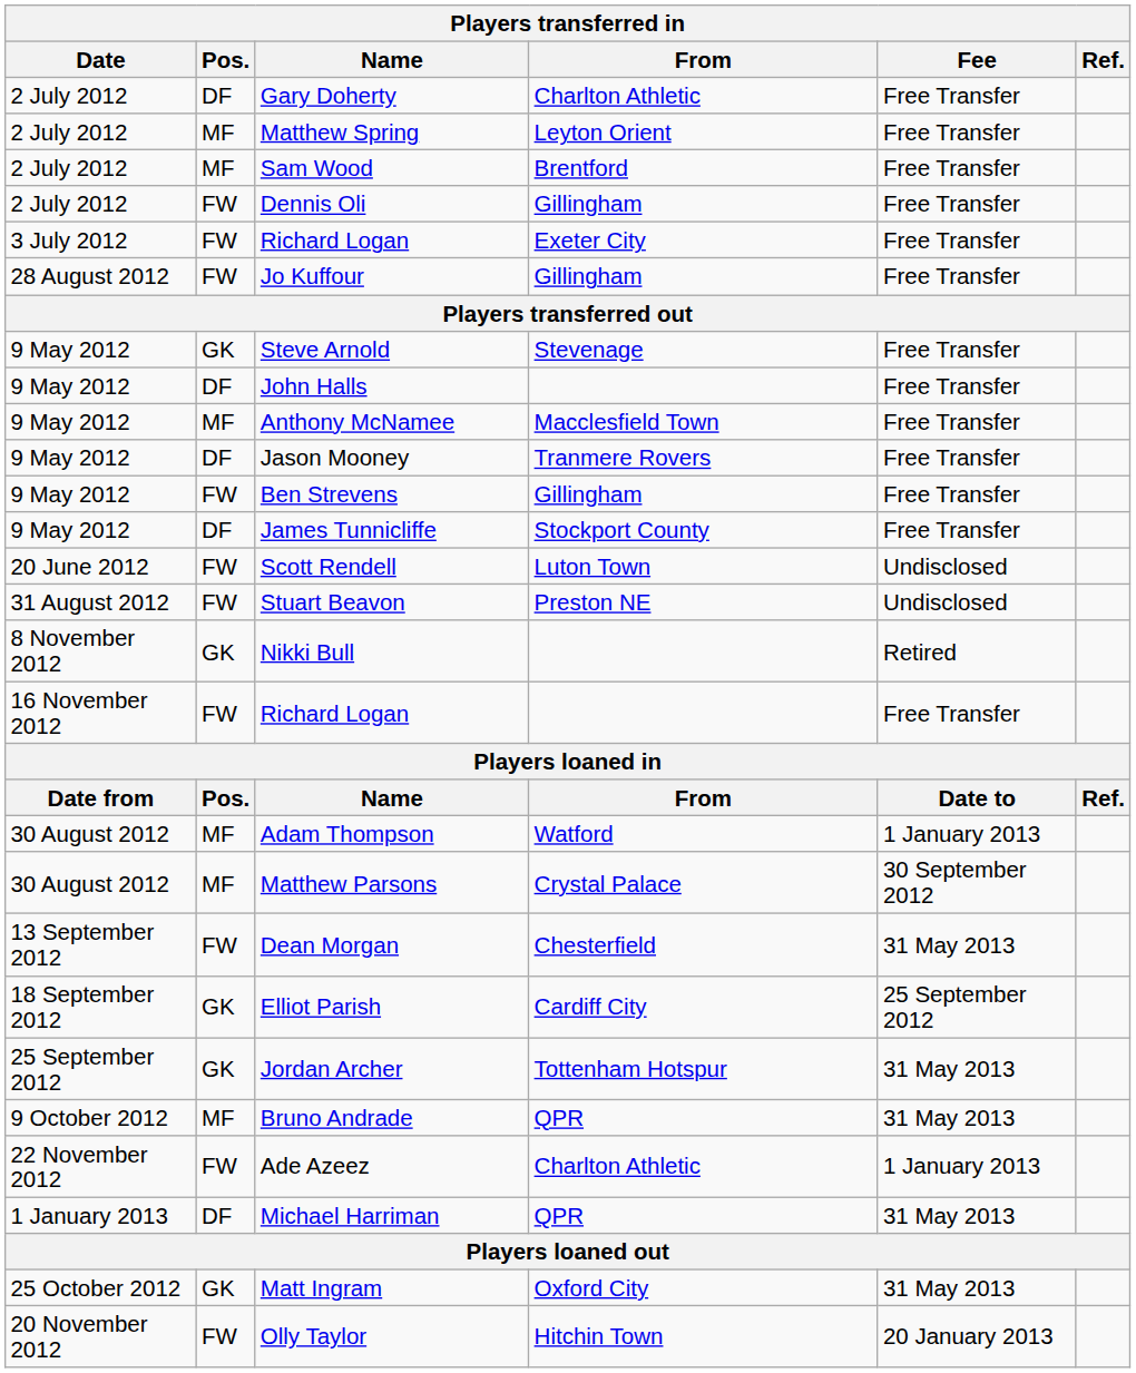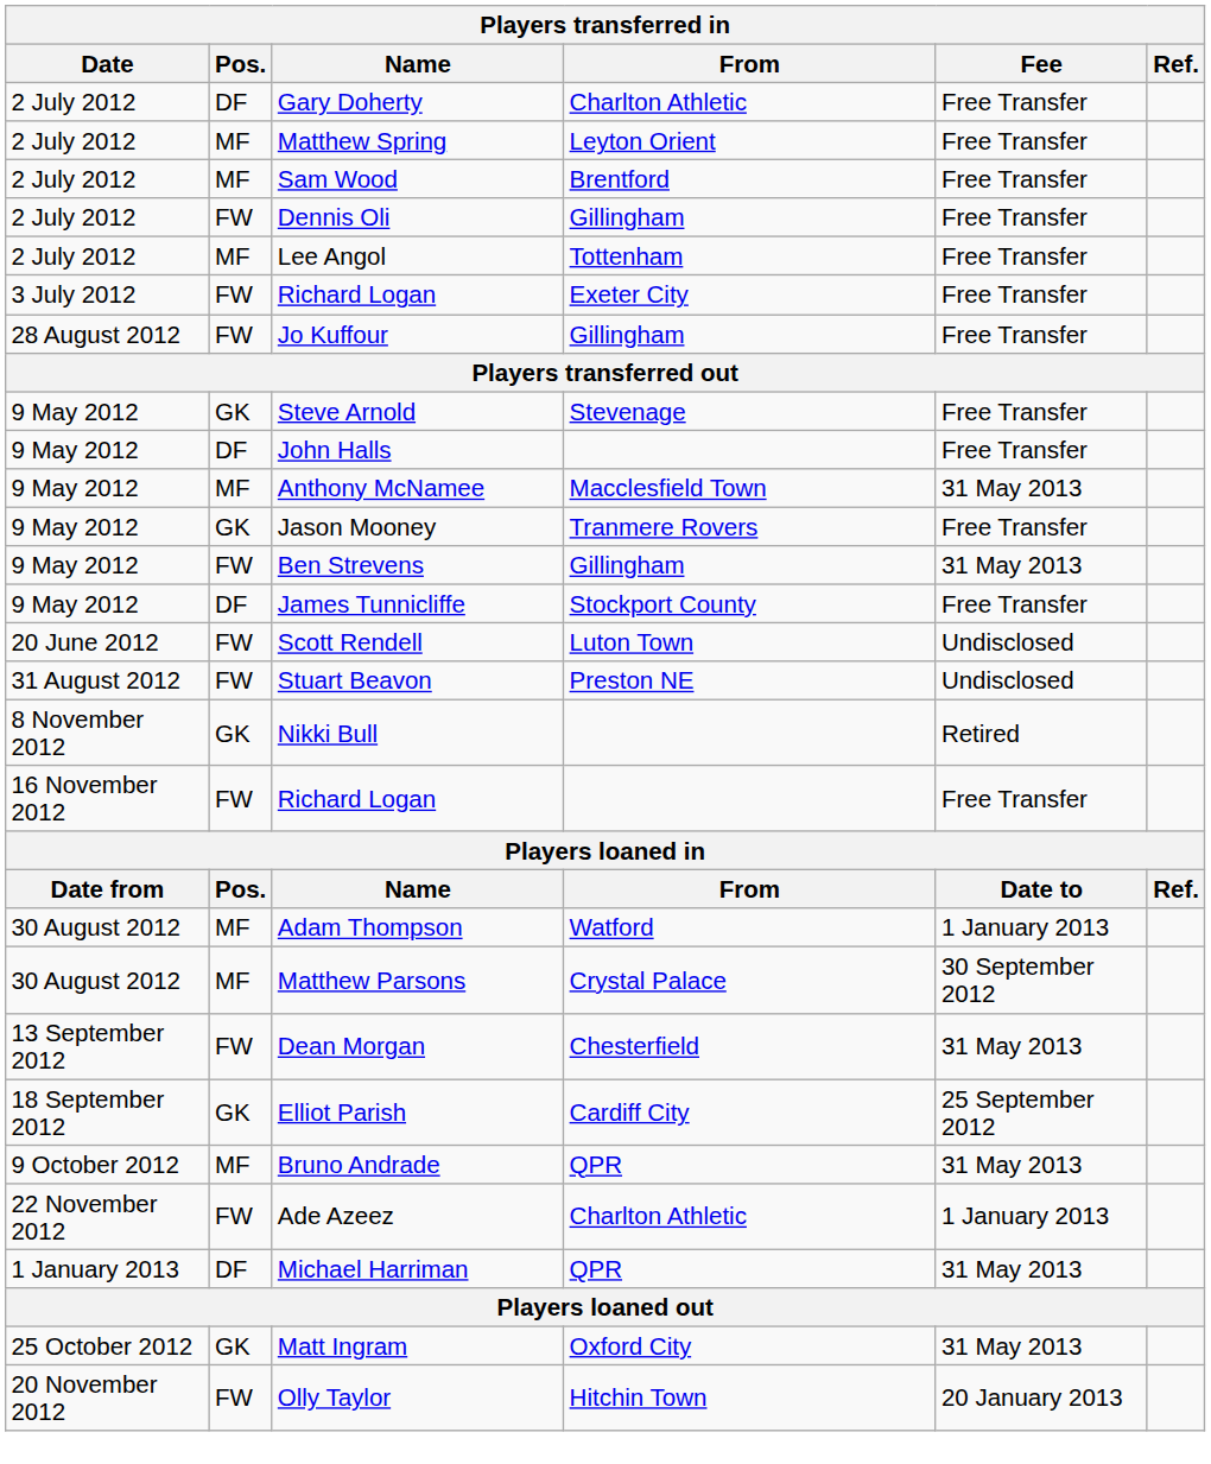+ row: 2 July 2012 | MF | Lee Angol | Tottenham | Free Transfer
Anthony McNamee | Fee: Free Transfer -> 31 May 2013
Jason Mooney | Pos.: DF -> GK
Ben Strevens | Fee: Free Transfer -> 31 May 2013
- row: 25 September 2012 | GK | Jordan Archer | Tottenham Hotspur | 31 May 2013
